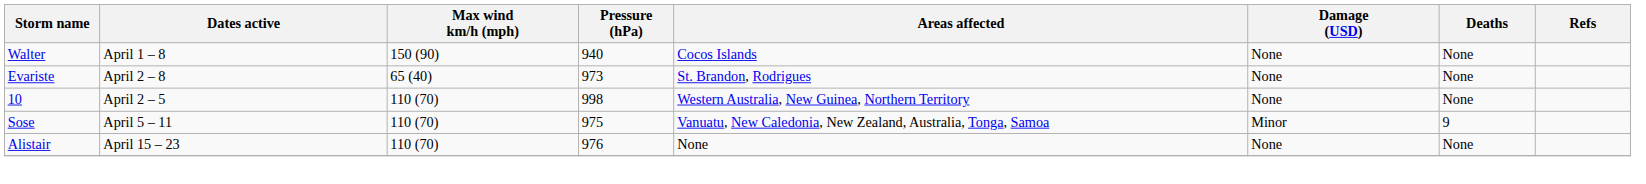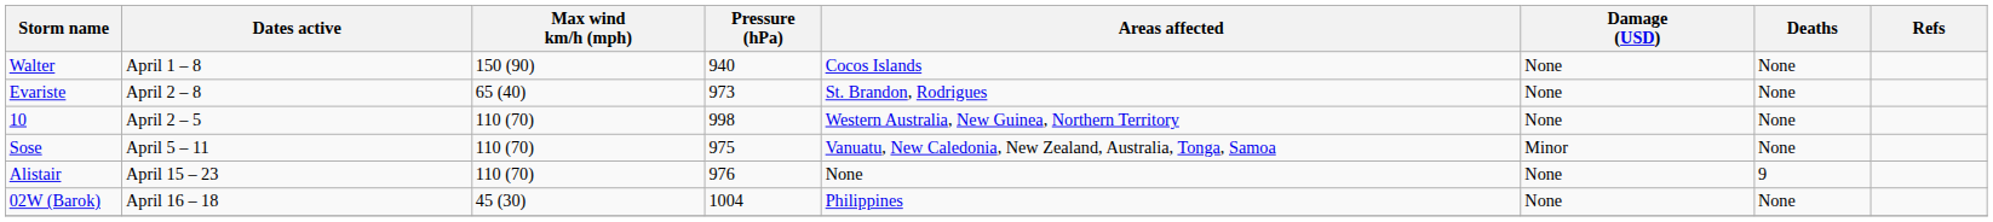Sose | Deaths: 9 -> None
Alistair | Deaths: None -> 9
+ row: 02W (Barok) | April 16 – 18 | 45 (30) | 1004 | Philippines | None | None
